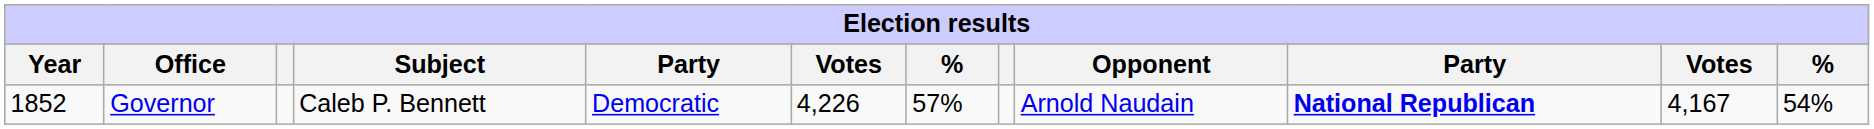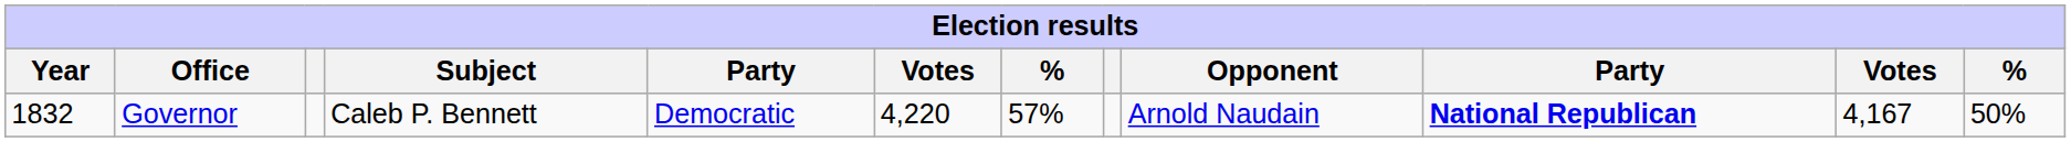Governor | Year: 1852 -> 1832
Governor | column 6: 4,226 -> 4,220
Governor | column 12: 54% -> 50%
